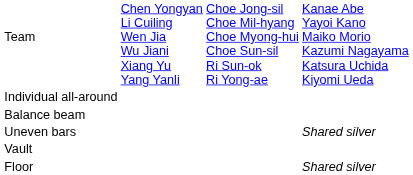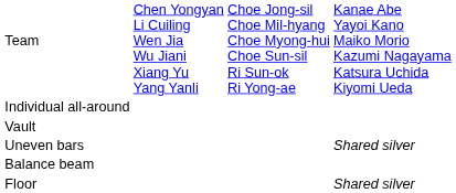rows swapped: Vault <-> Balance beam
